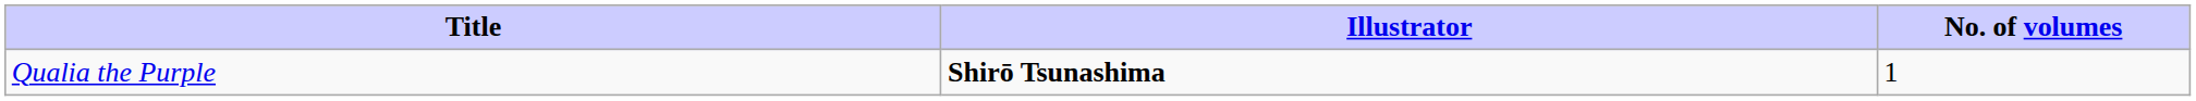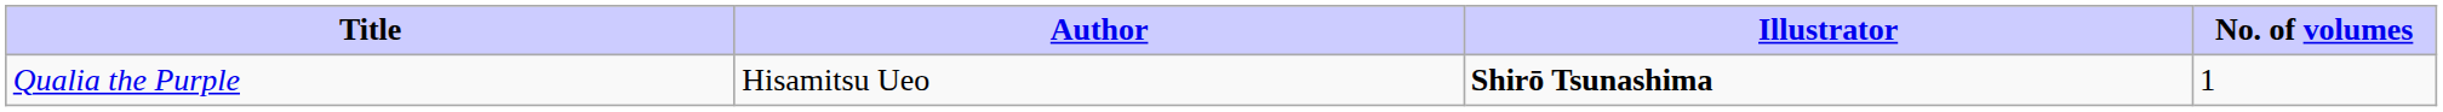+ column: Author | Hisamitsu Ueo
